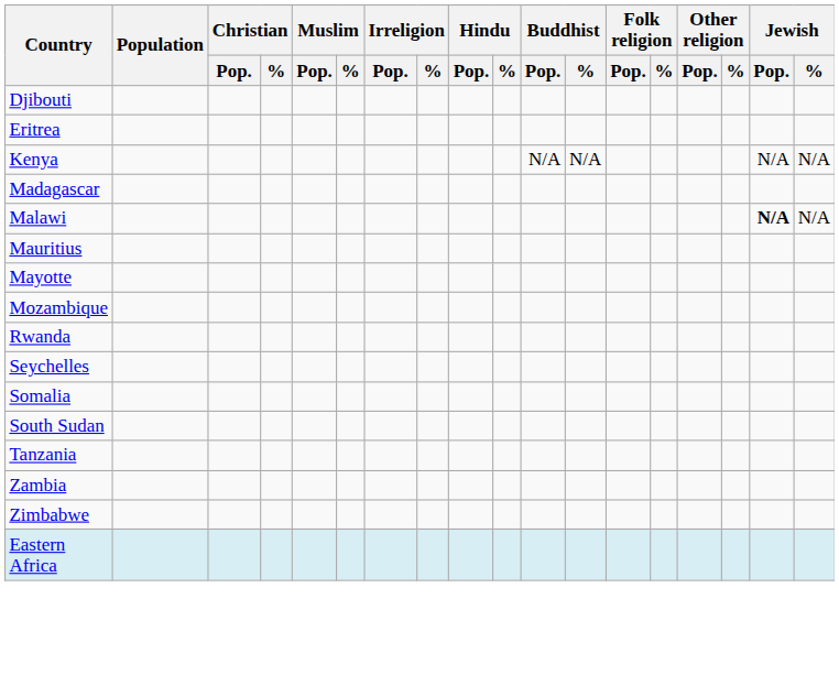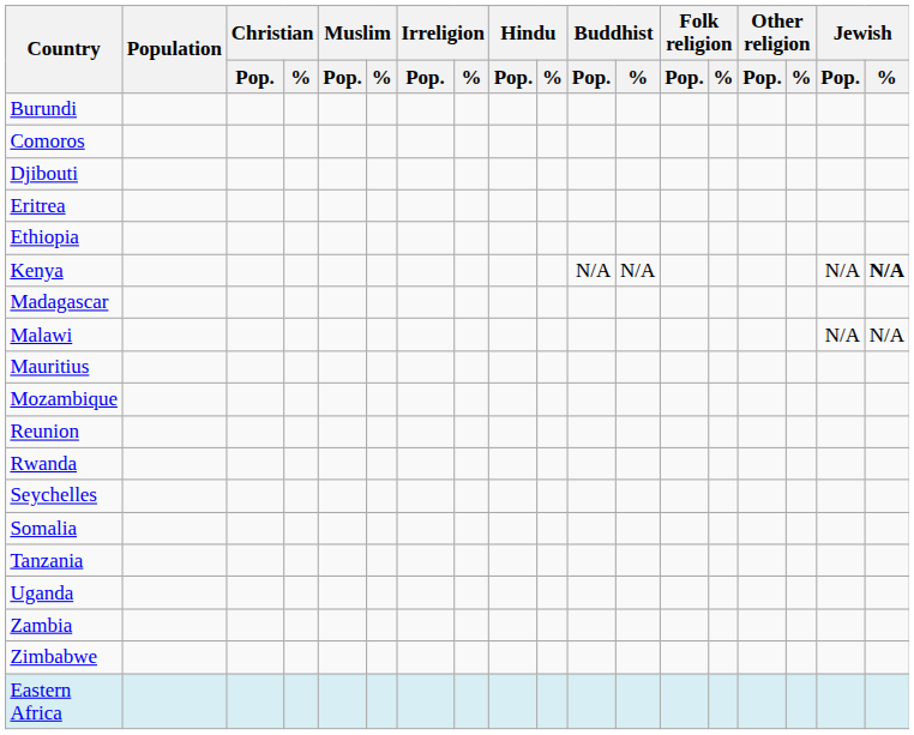+ row: Burundi
+ row: Comoros
+ row: Ethiopia
Kenya | Jewish / %: normal -> bold
Malawi | Jewish / Pop.: bold -> normal
- row: Mayotte
+ row: Reunion
- row: South Sudan
+ row: Uganda
